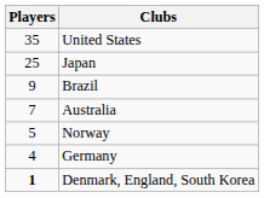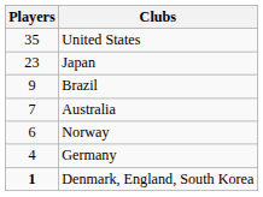Japan | Players: 25 -> 23
Norway | Players: 5 -> 6
